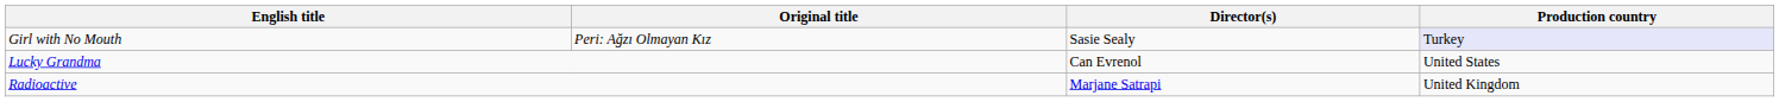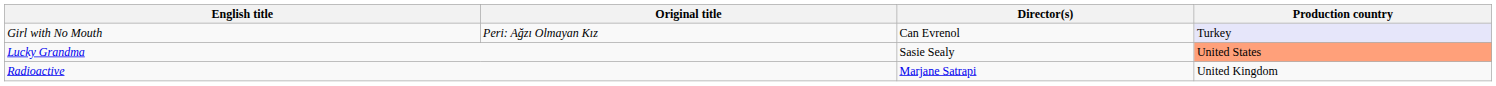Girl with No Mouth | Director(s): Sasie Sealy -> Can Evrenol
Lucky Grandma | Director(s): Can Evrenol -> Sasie Sealy
Lucky Grandma | Production country: no background -> lightsalmon background
